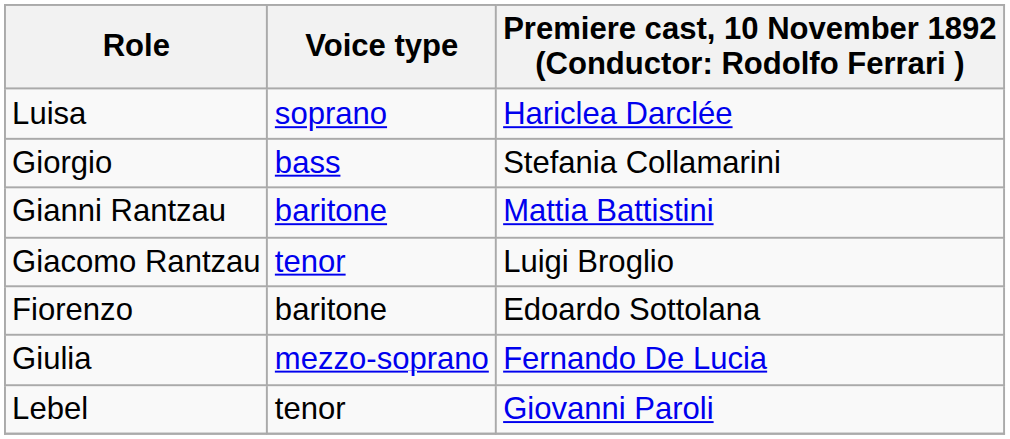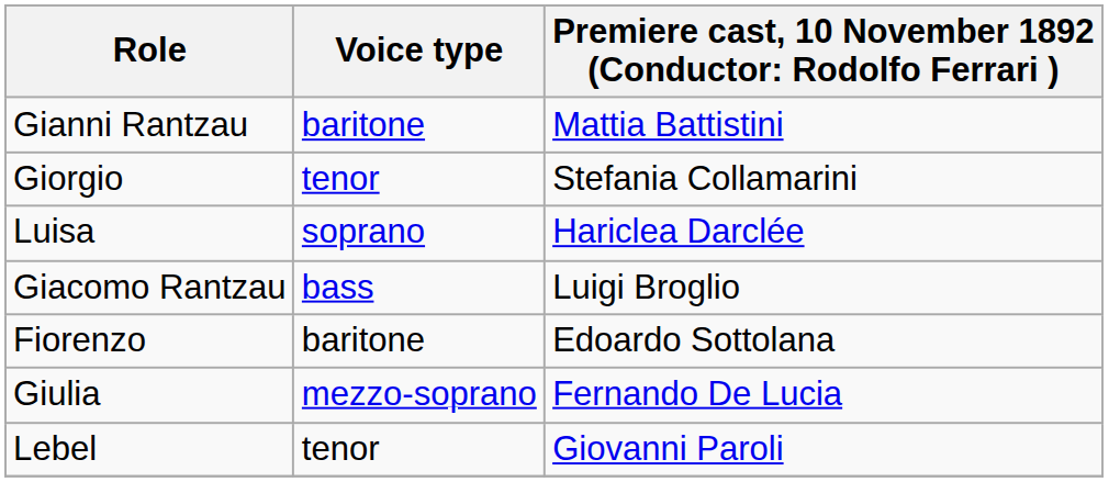rows swapped: Gianni Rantzau <-> Luisa
Giorgio | Voice type: bass -> tenor
Giacomo Rantzau | Voice type: tenor -> bass
